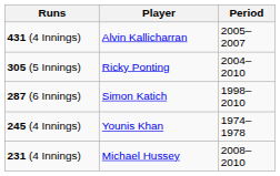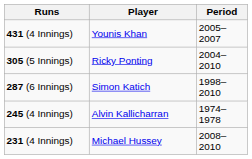431 (4 Innings) | Player: Alvin Kallicharran -> Younis Khan
245 (4 Innings) | Player: Younis Khan -> Alvin Kallicharran
